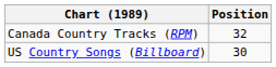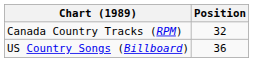US Country Songs (Billboard) | Position: 30 -> 36
